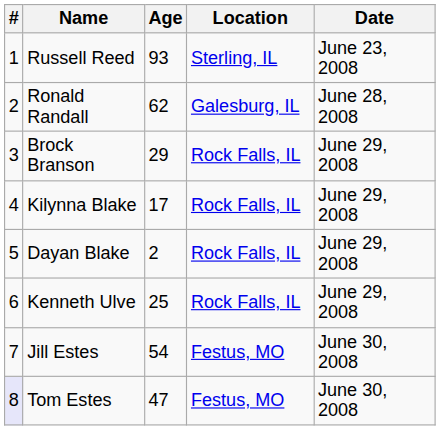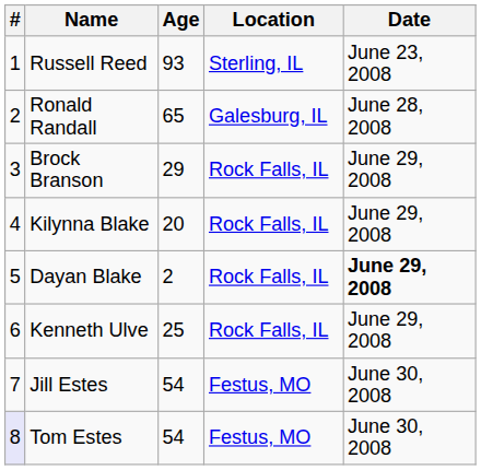Ronald Randall | Age: 62 -> 65
Kilynna Blake | Age: 17 -> 20
Dayan Blake | Date: normal -> bold
Tom Estes | Age: 47 -> 54
